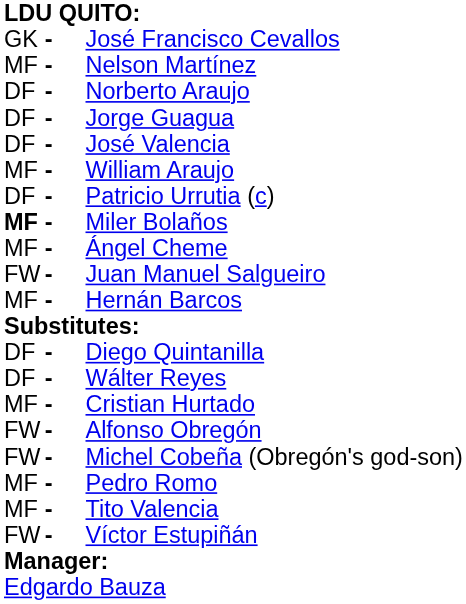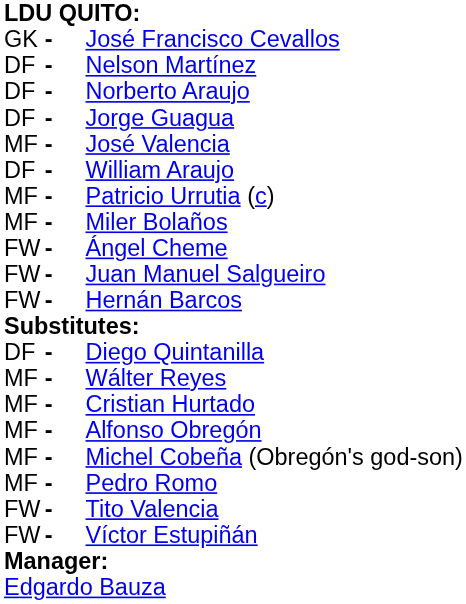Nelson Martínez | column 1: MF -> DF
José Valencia | column 1: DF -> MF
William Araujo | column 1: MF -> DF
Patricio Urrutia (c) | column 1: DF -> MF
Miler Bolaños | column 1: bold -> normal
Ángel Cheme | column 1: MF -> FW
Hernán Barcos | column 1: MF -> FW
Wálter Reyes | column 1: DF -> MF
Alfonso Obregón | column 1: FW -> MF
Michel Cobeña (Obregón's god-son) | column 1: FW -> MF
Tito Valencia | column 1: MF -> FW
